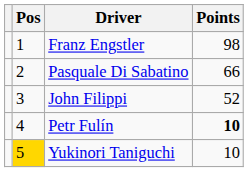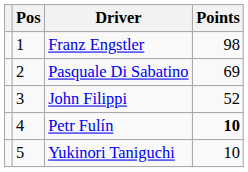Pasquale Di Sabatino | Points: 66 -> 69
Yukinori Taniguchi | Pos: gold background -> no background
